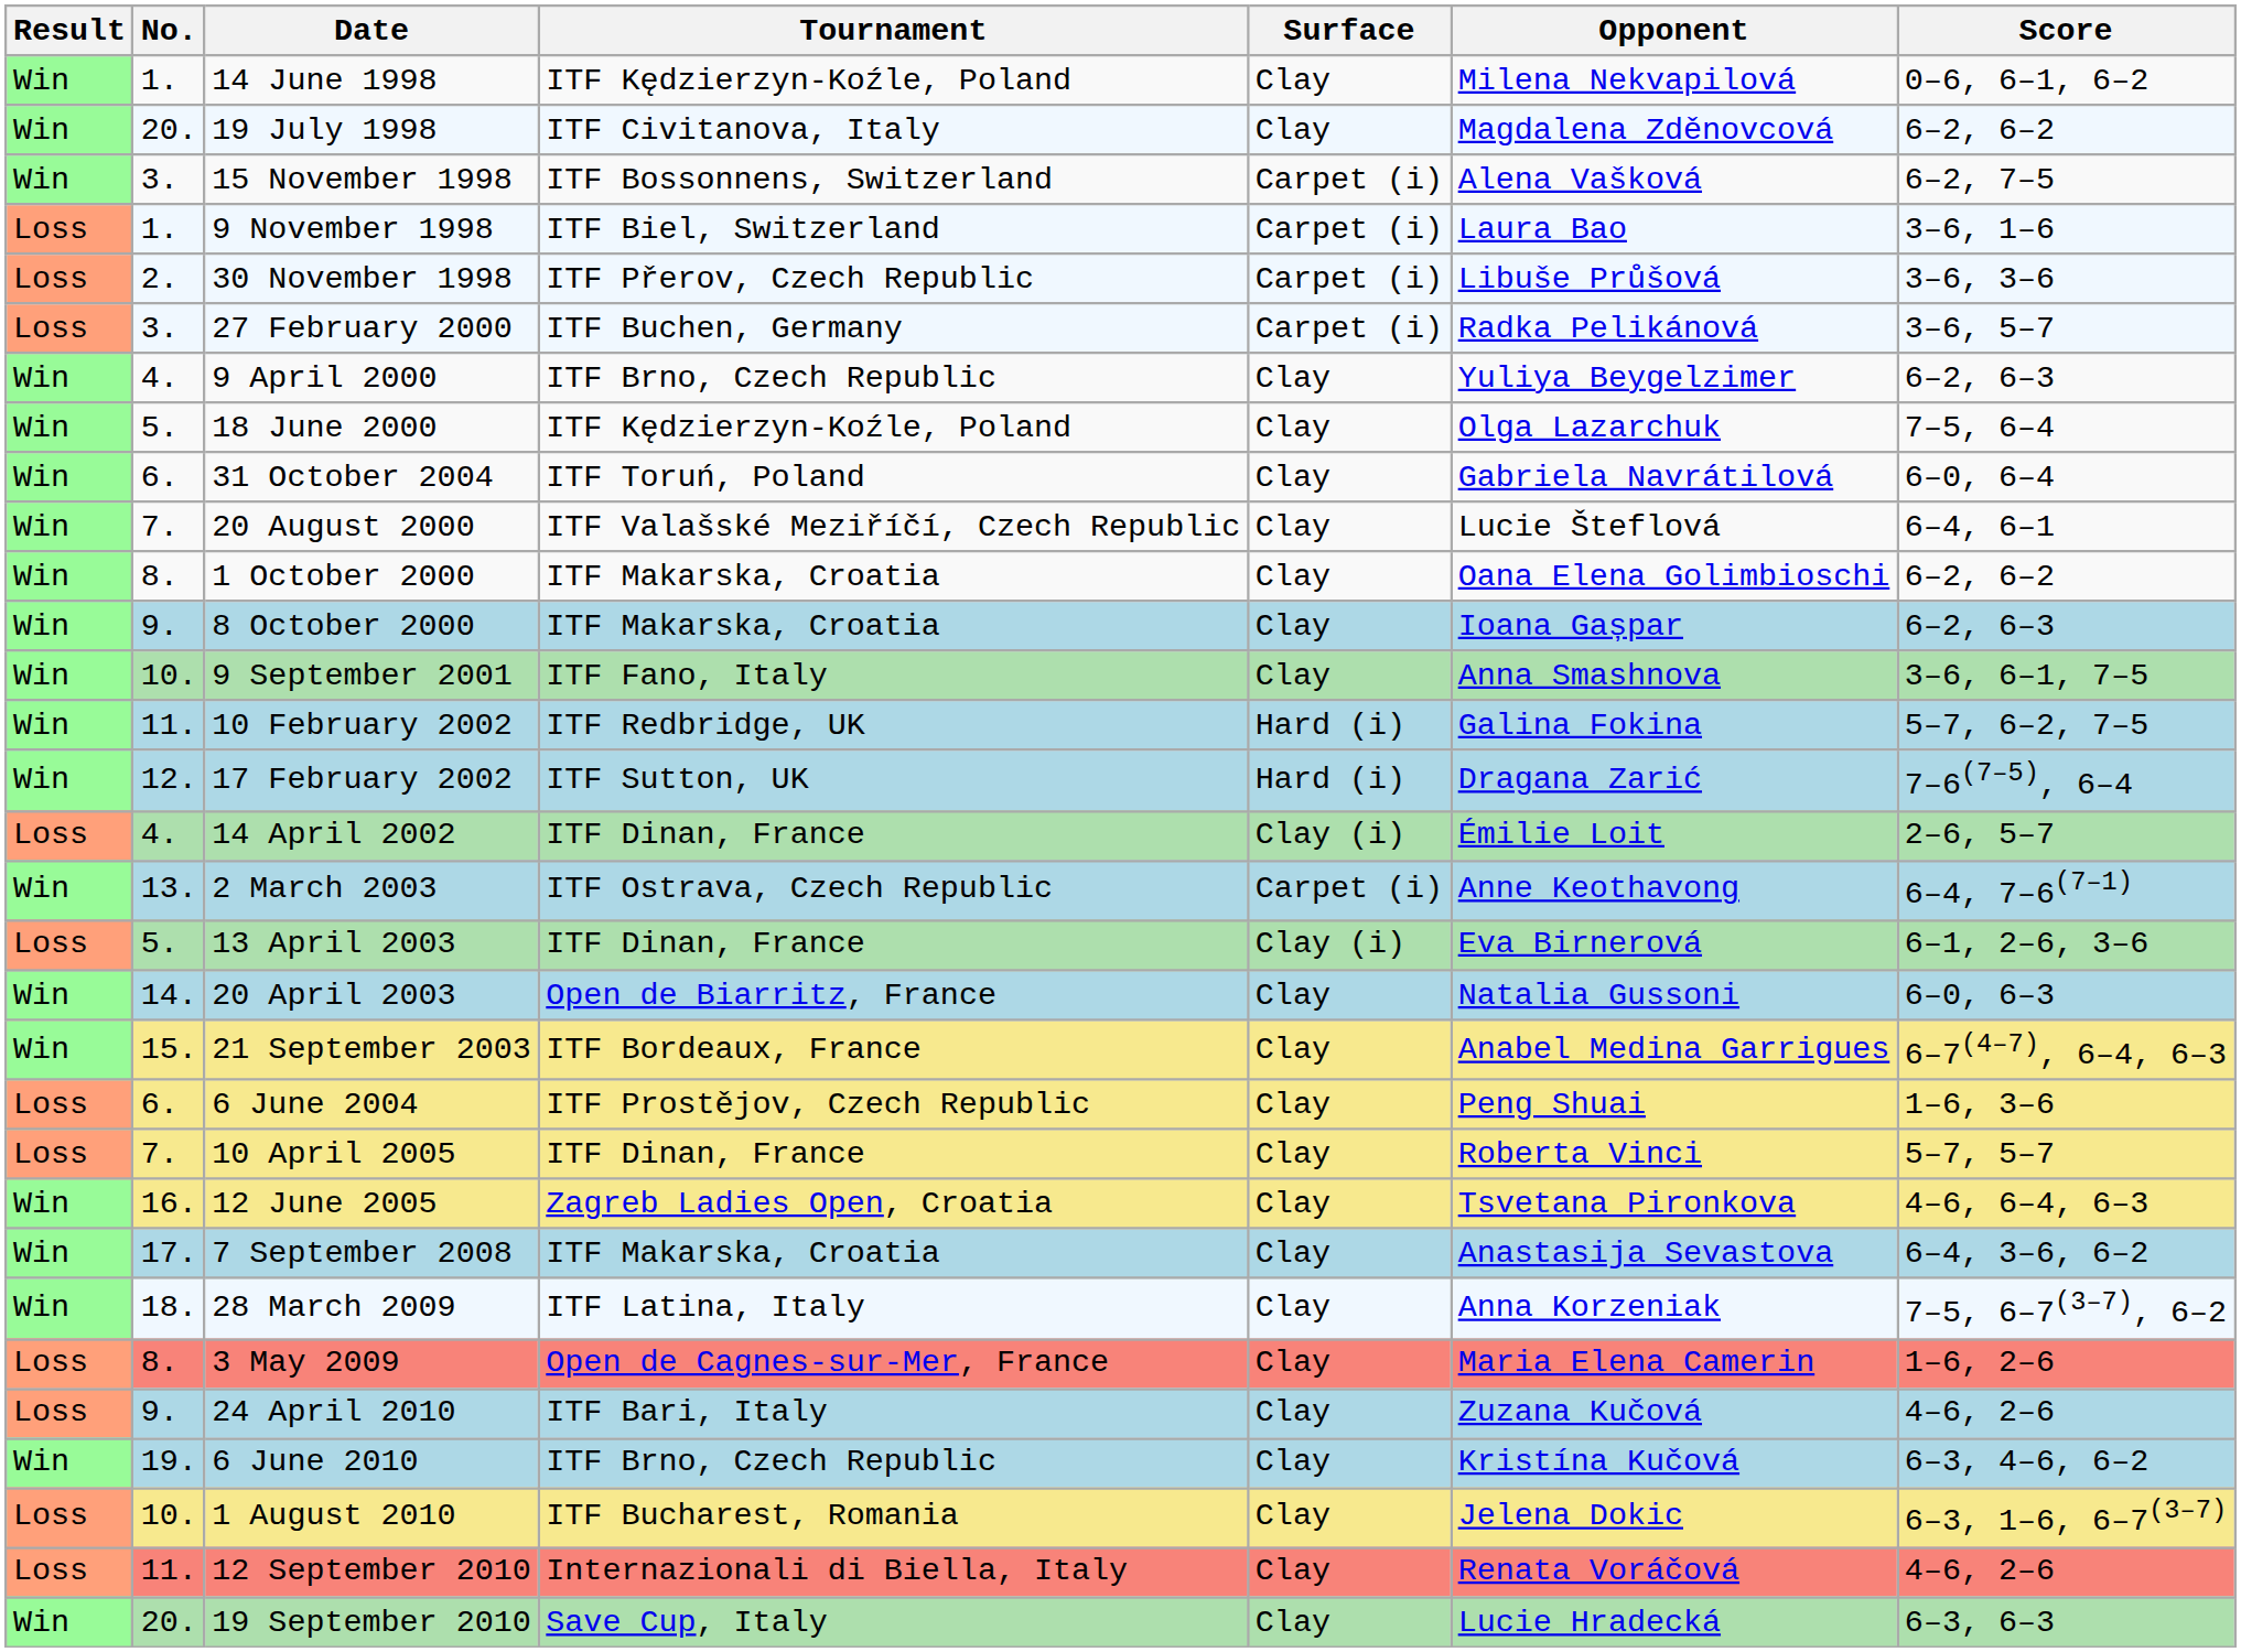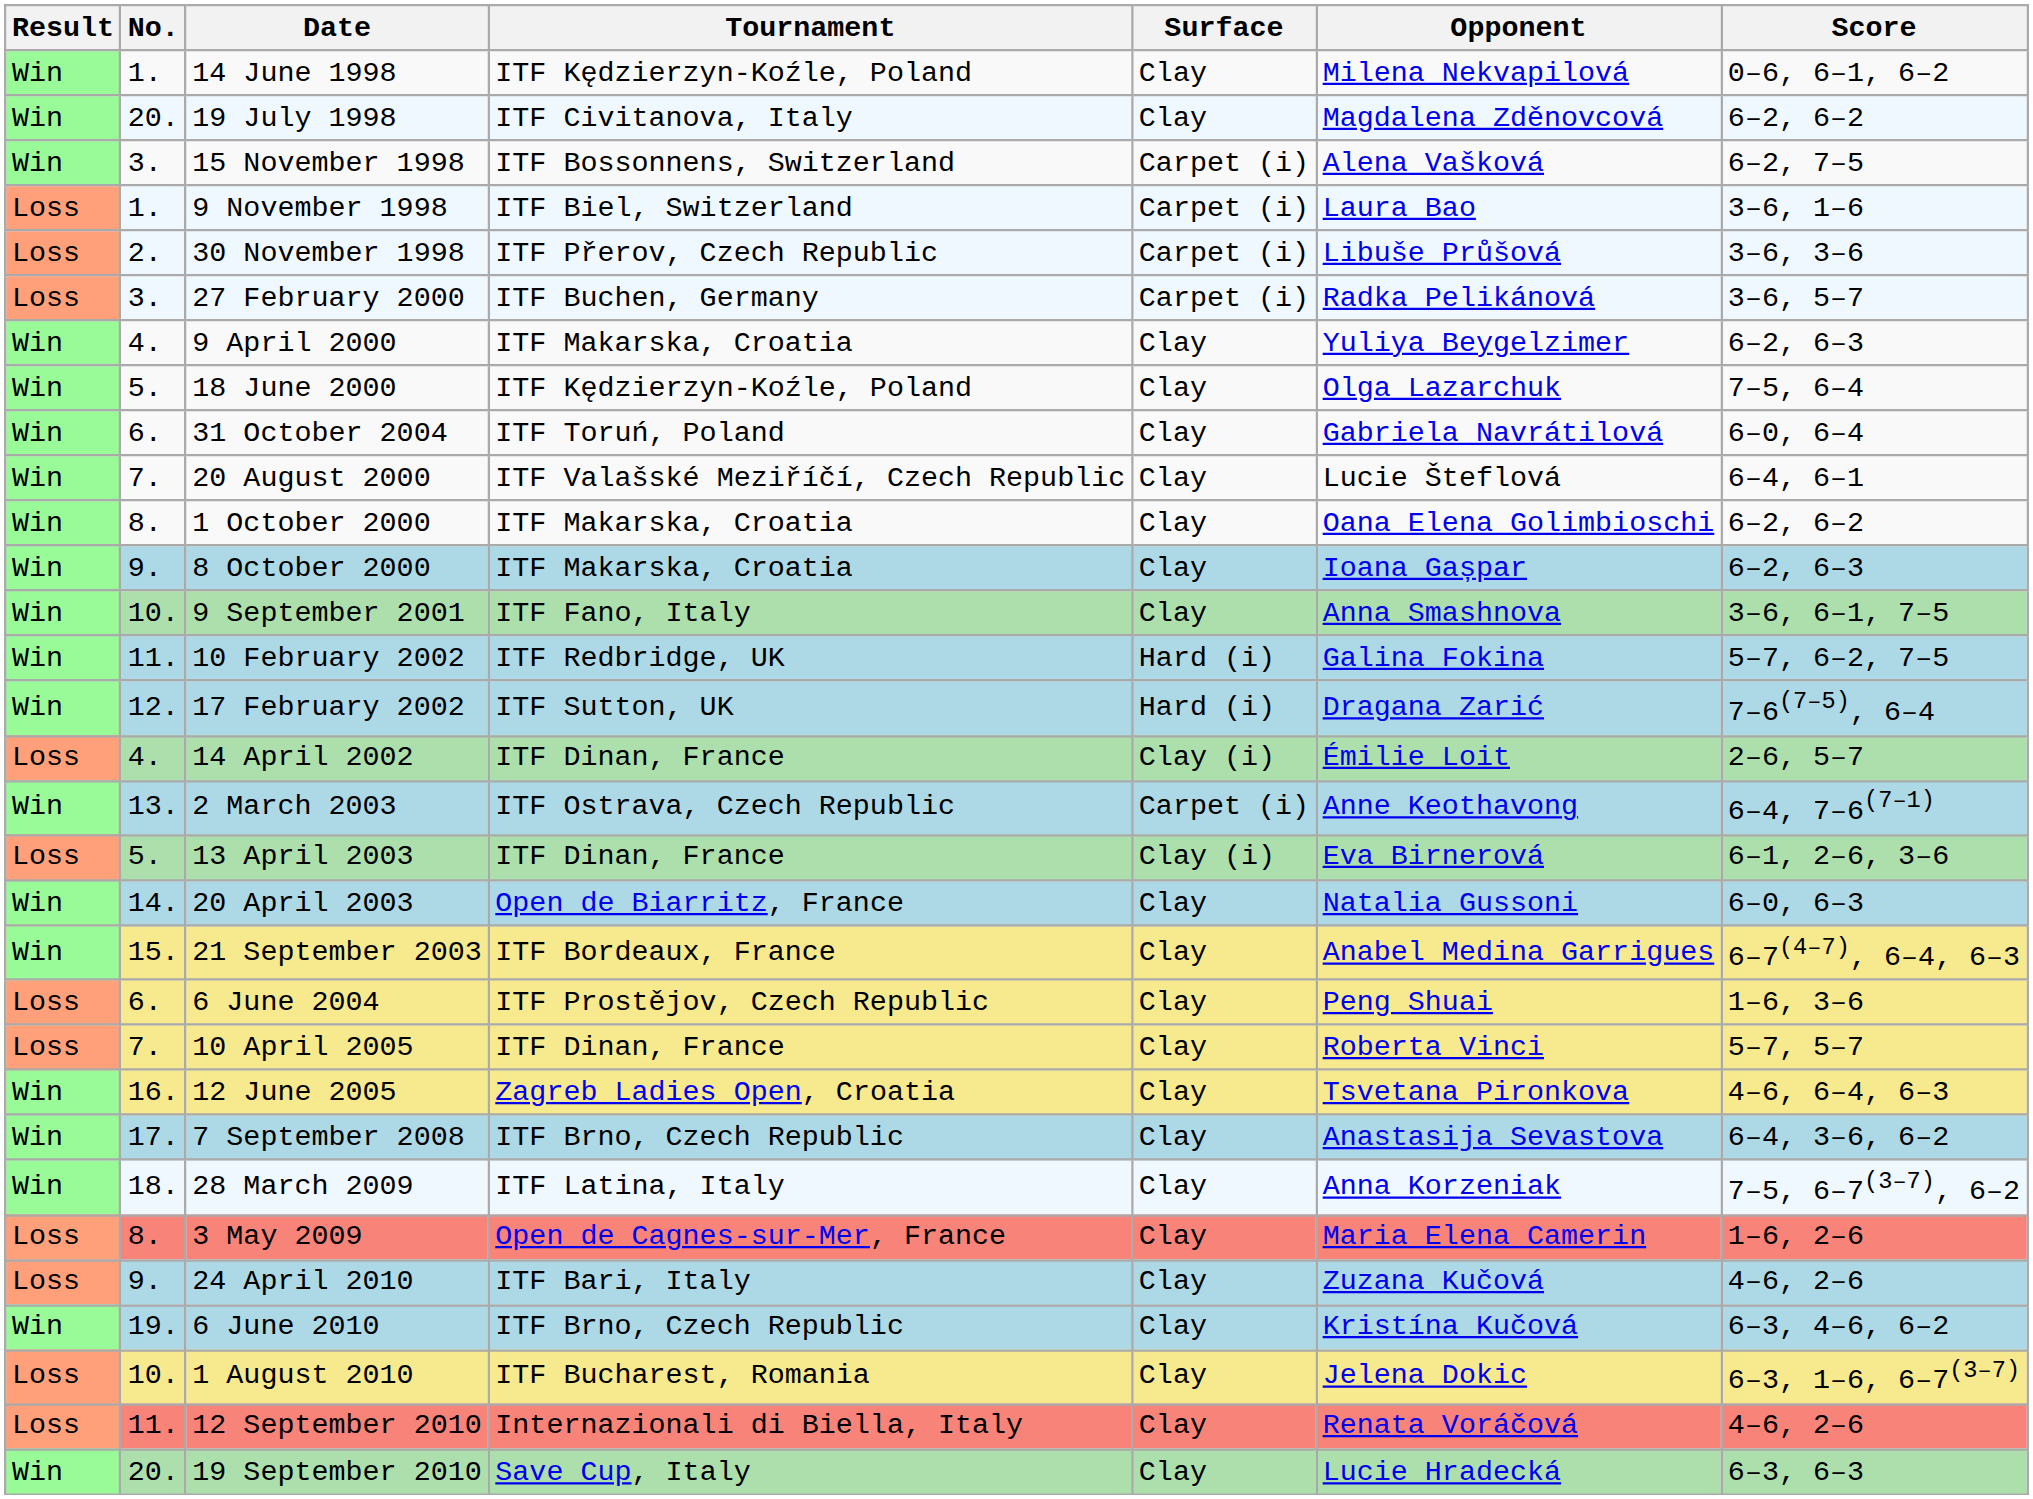9 April 2000 | Tournament: ITF Brno, Czech Republic -> ITF Makarska, Croatia
7 September 2008 | Tournament: ITF Makarska, Croatia -> ITF Brno, Czech Republic
